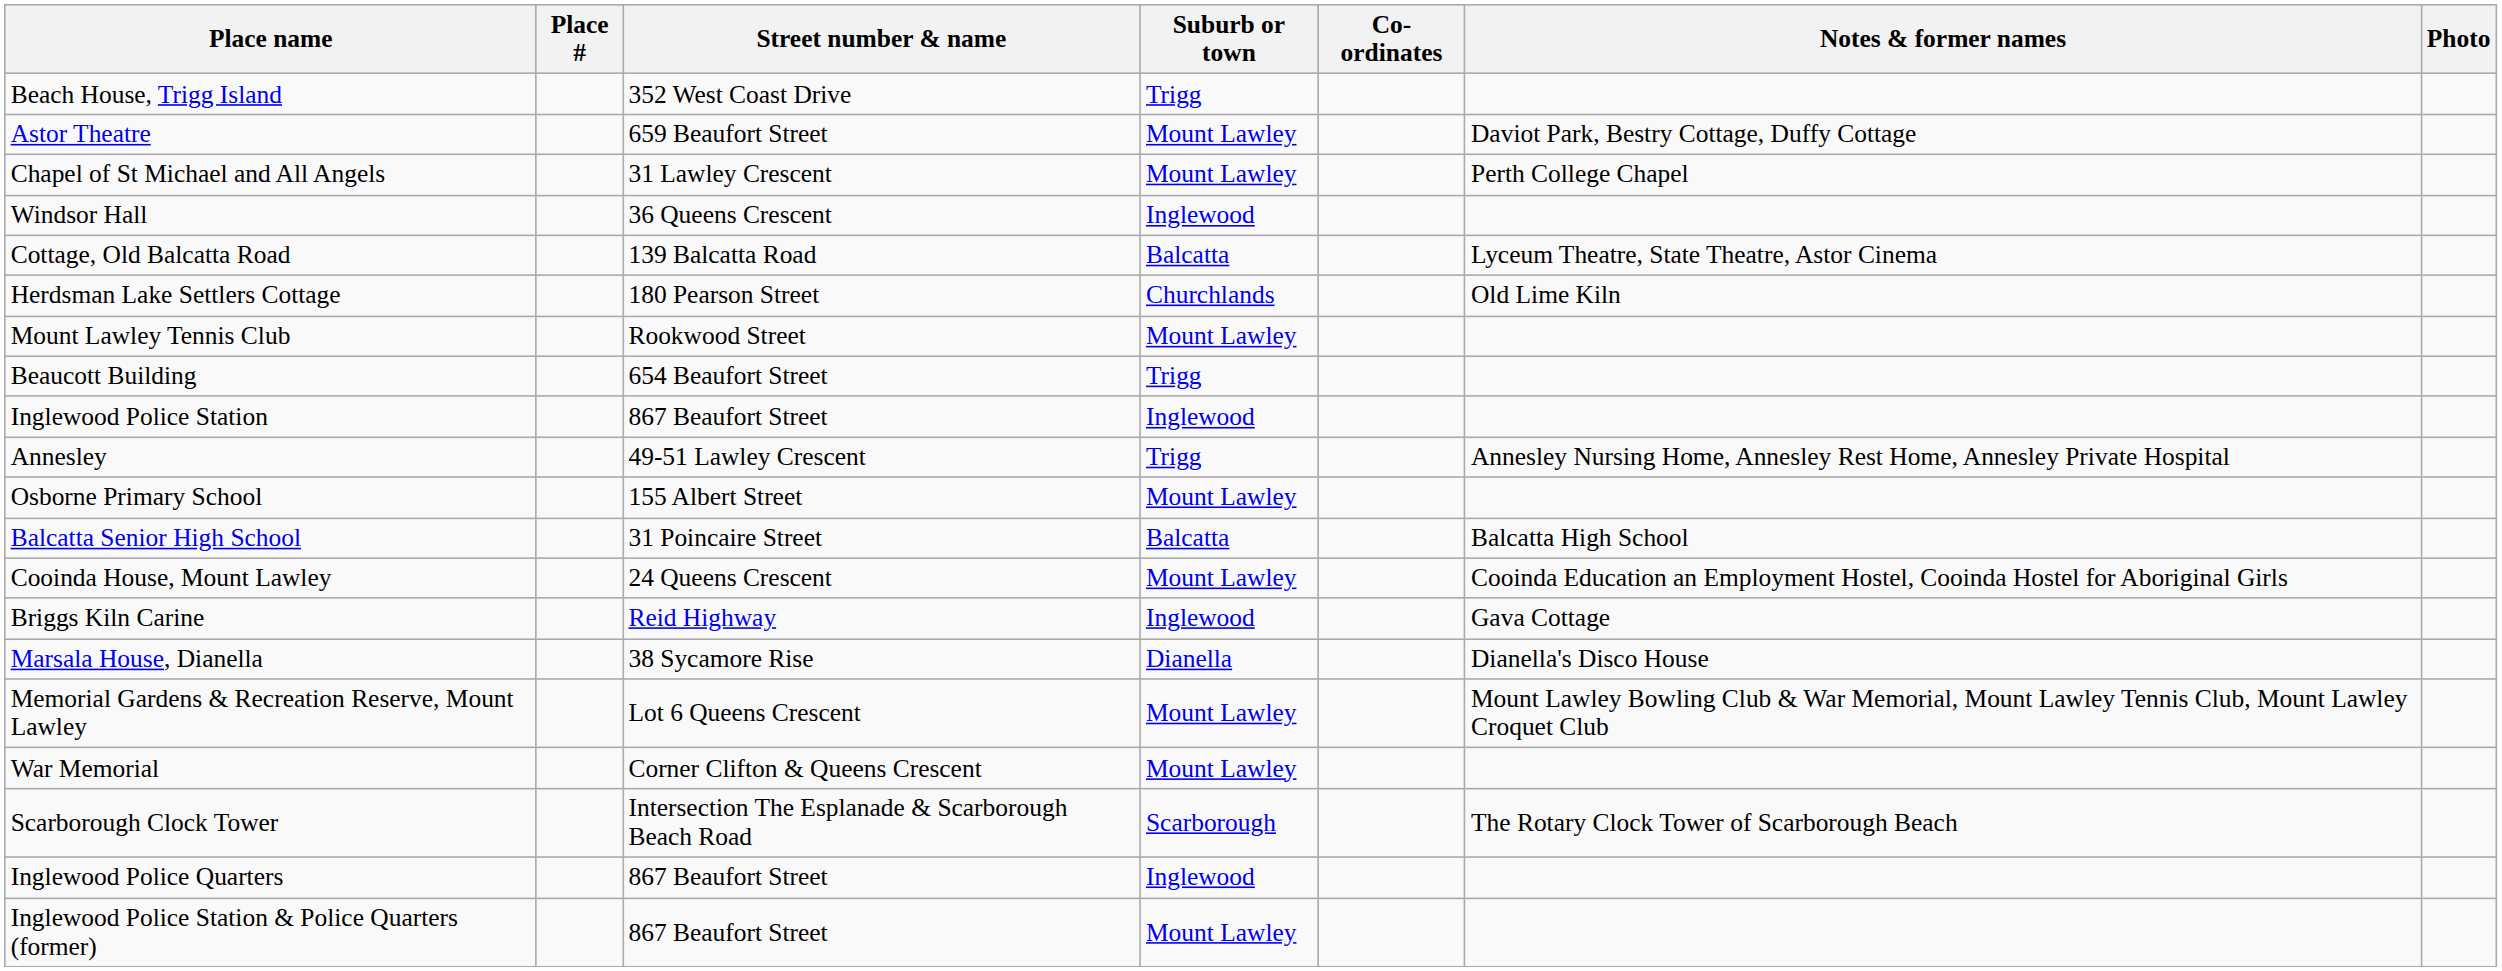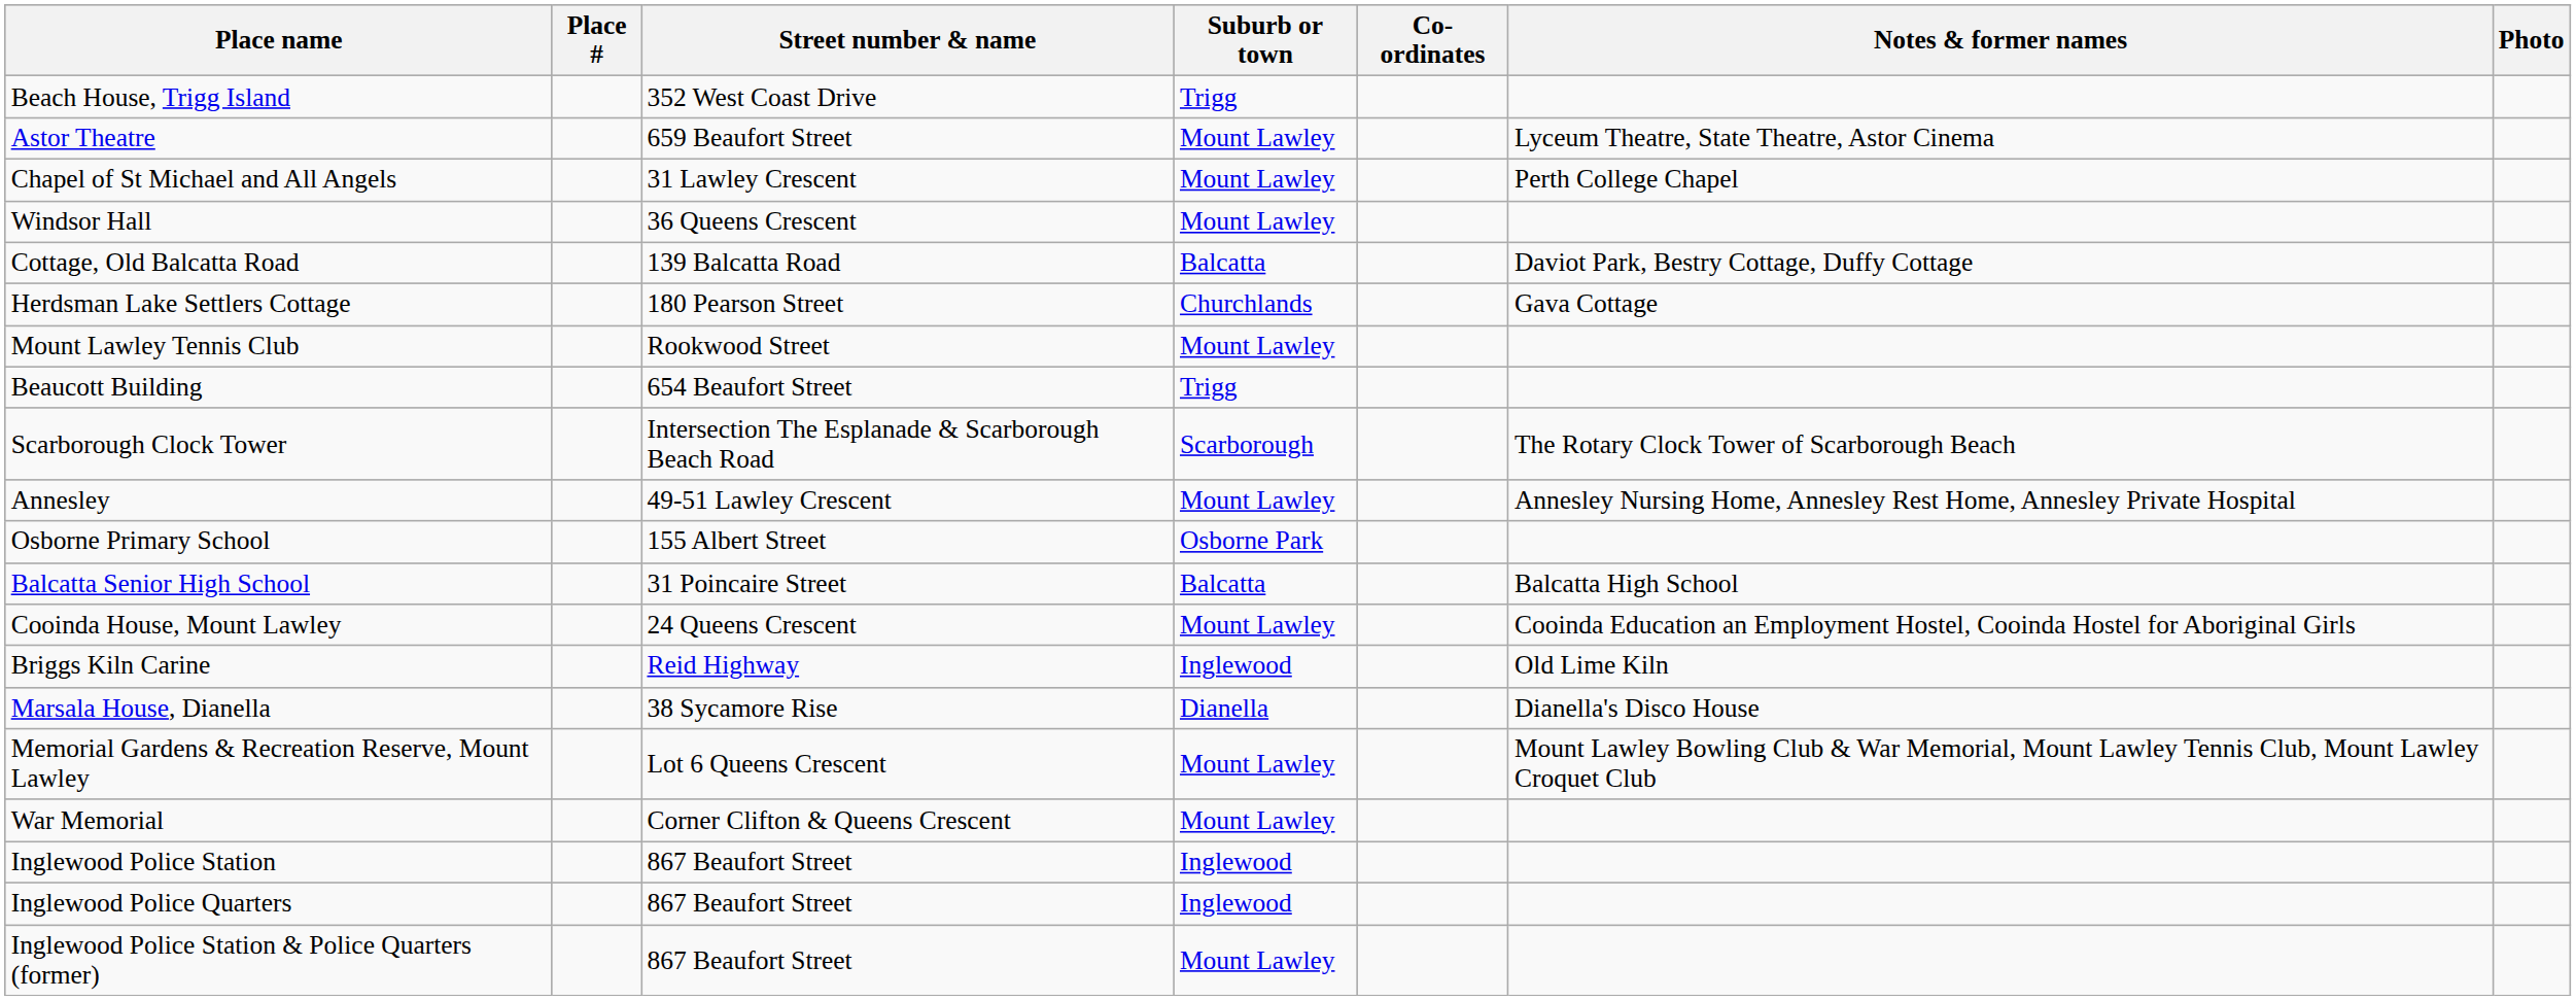Astor Theatre | Notes & former names: Daviot Park, Bestry Cottage, Duffy Cottage -> Lyceum Theatre, State Theatre, Astor Cinema
Windsor Hall | Suburb or town: Inglewood -> Mount Lawley
Cottage, Old Balcatta Road | Notes & former names: Lyceum Theatre, State Theatre, Astor Cinema -> Daviot Park, Bestry Cottage, Duffy Cottage
Herdsman Lake Settlers Cottage | Notes & former names: Old Lime Kiln -> Gava Cottage
rows swapped: Inglewood Police Station <-> Scarborough Clock Tower
Annesley | Suburb or town: Trigg -> Mount Lawley
Osborne Primary School | Suburb or town: Mount Lawley -> Osborne Park
Briggs Kiln Carine | Notes & former names: Gava Cottage -> Old Lime Kiln
